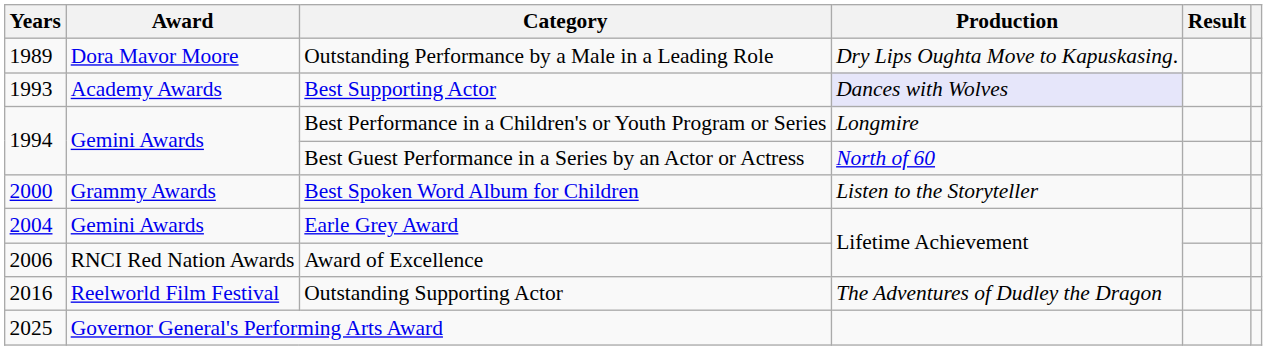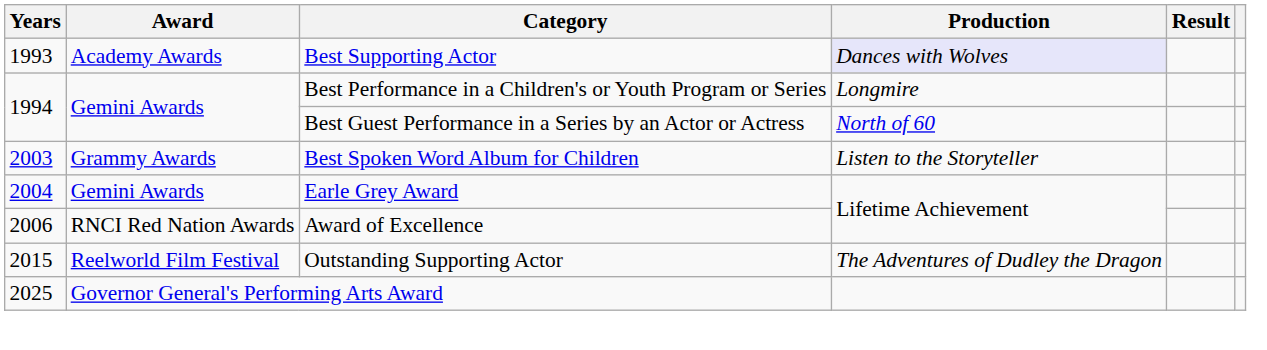- row: 1989 | Dora Mavor Moore | Outstanding Performance by a Male in a Leading Role | Dry Lips Oughta Move to Kapuskasing.
Best Spoken Word Album for Children | Years: 2000 -> 2003
Outstanding Supporting Actor | Years: 2016 -> 2015
